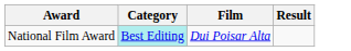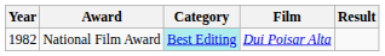+ column: Year | 1982
